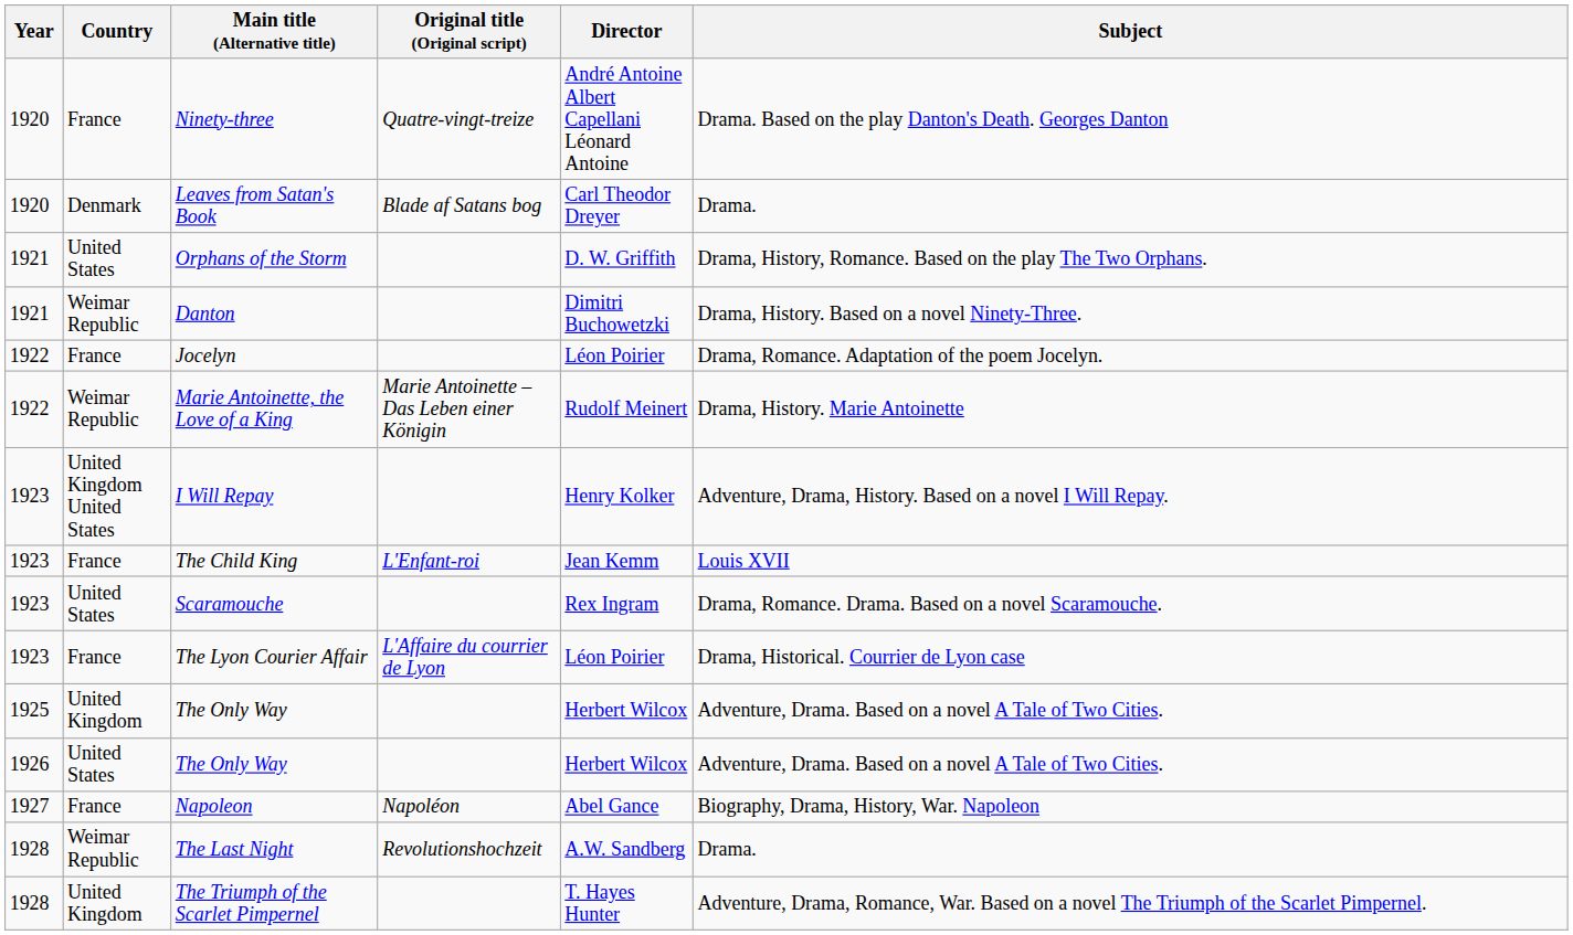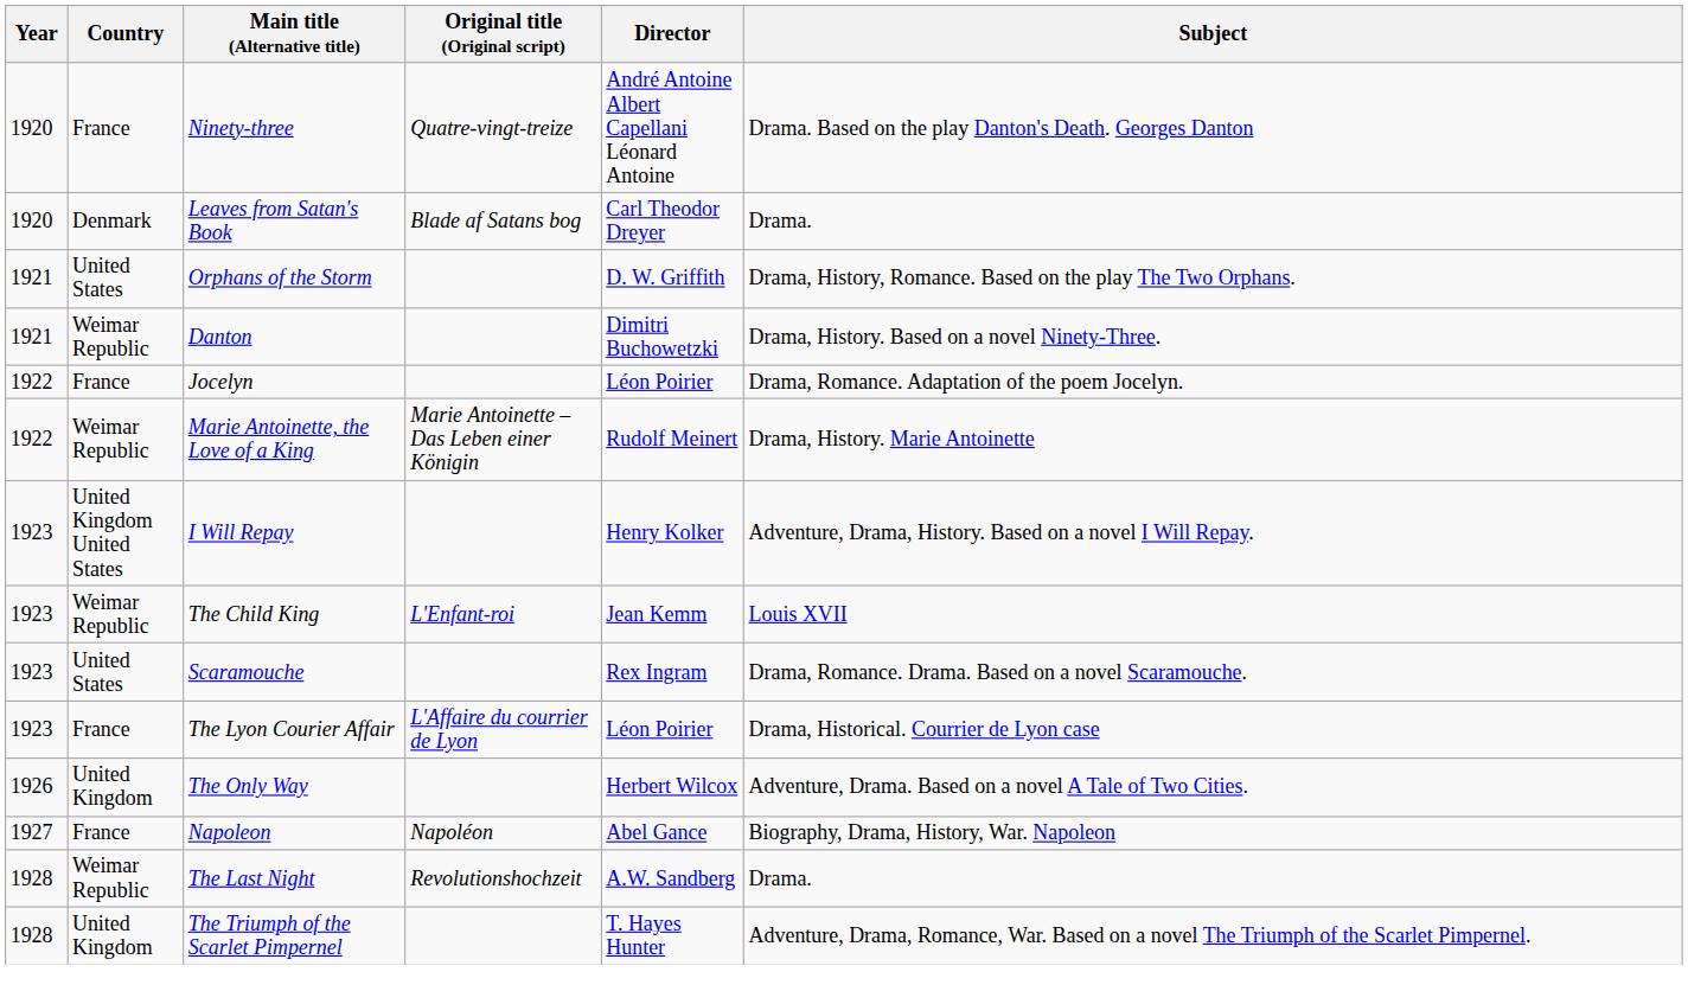The Child King | Country: France -> Weimar Republic
- row: 1925 | United Kingdom | The Only Way | Herbert Wilcox | Adventure, Drama. Based on a novel A Tale of Two Cities.
1926 / The Only Way | Country: United States -> United Kingdom
